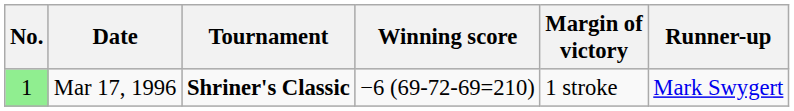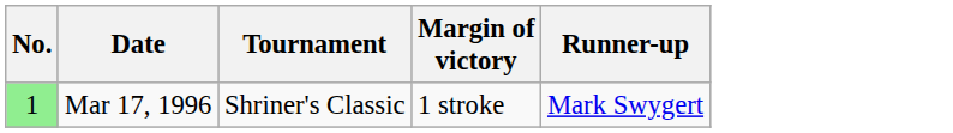- column: Winning score | −6 (69-72-69=210)
Mar 17, 1996 | Tournament: bold -> normal
